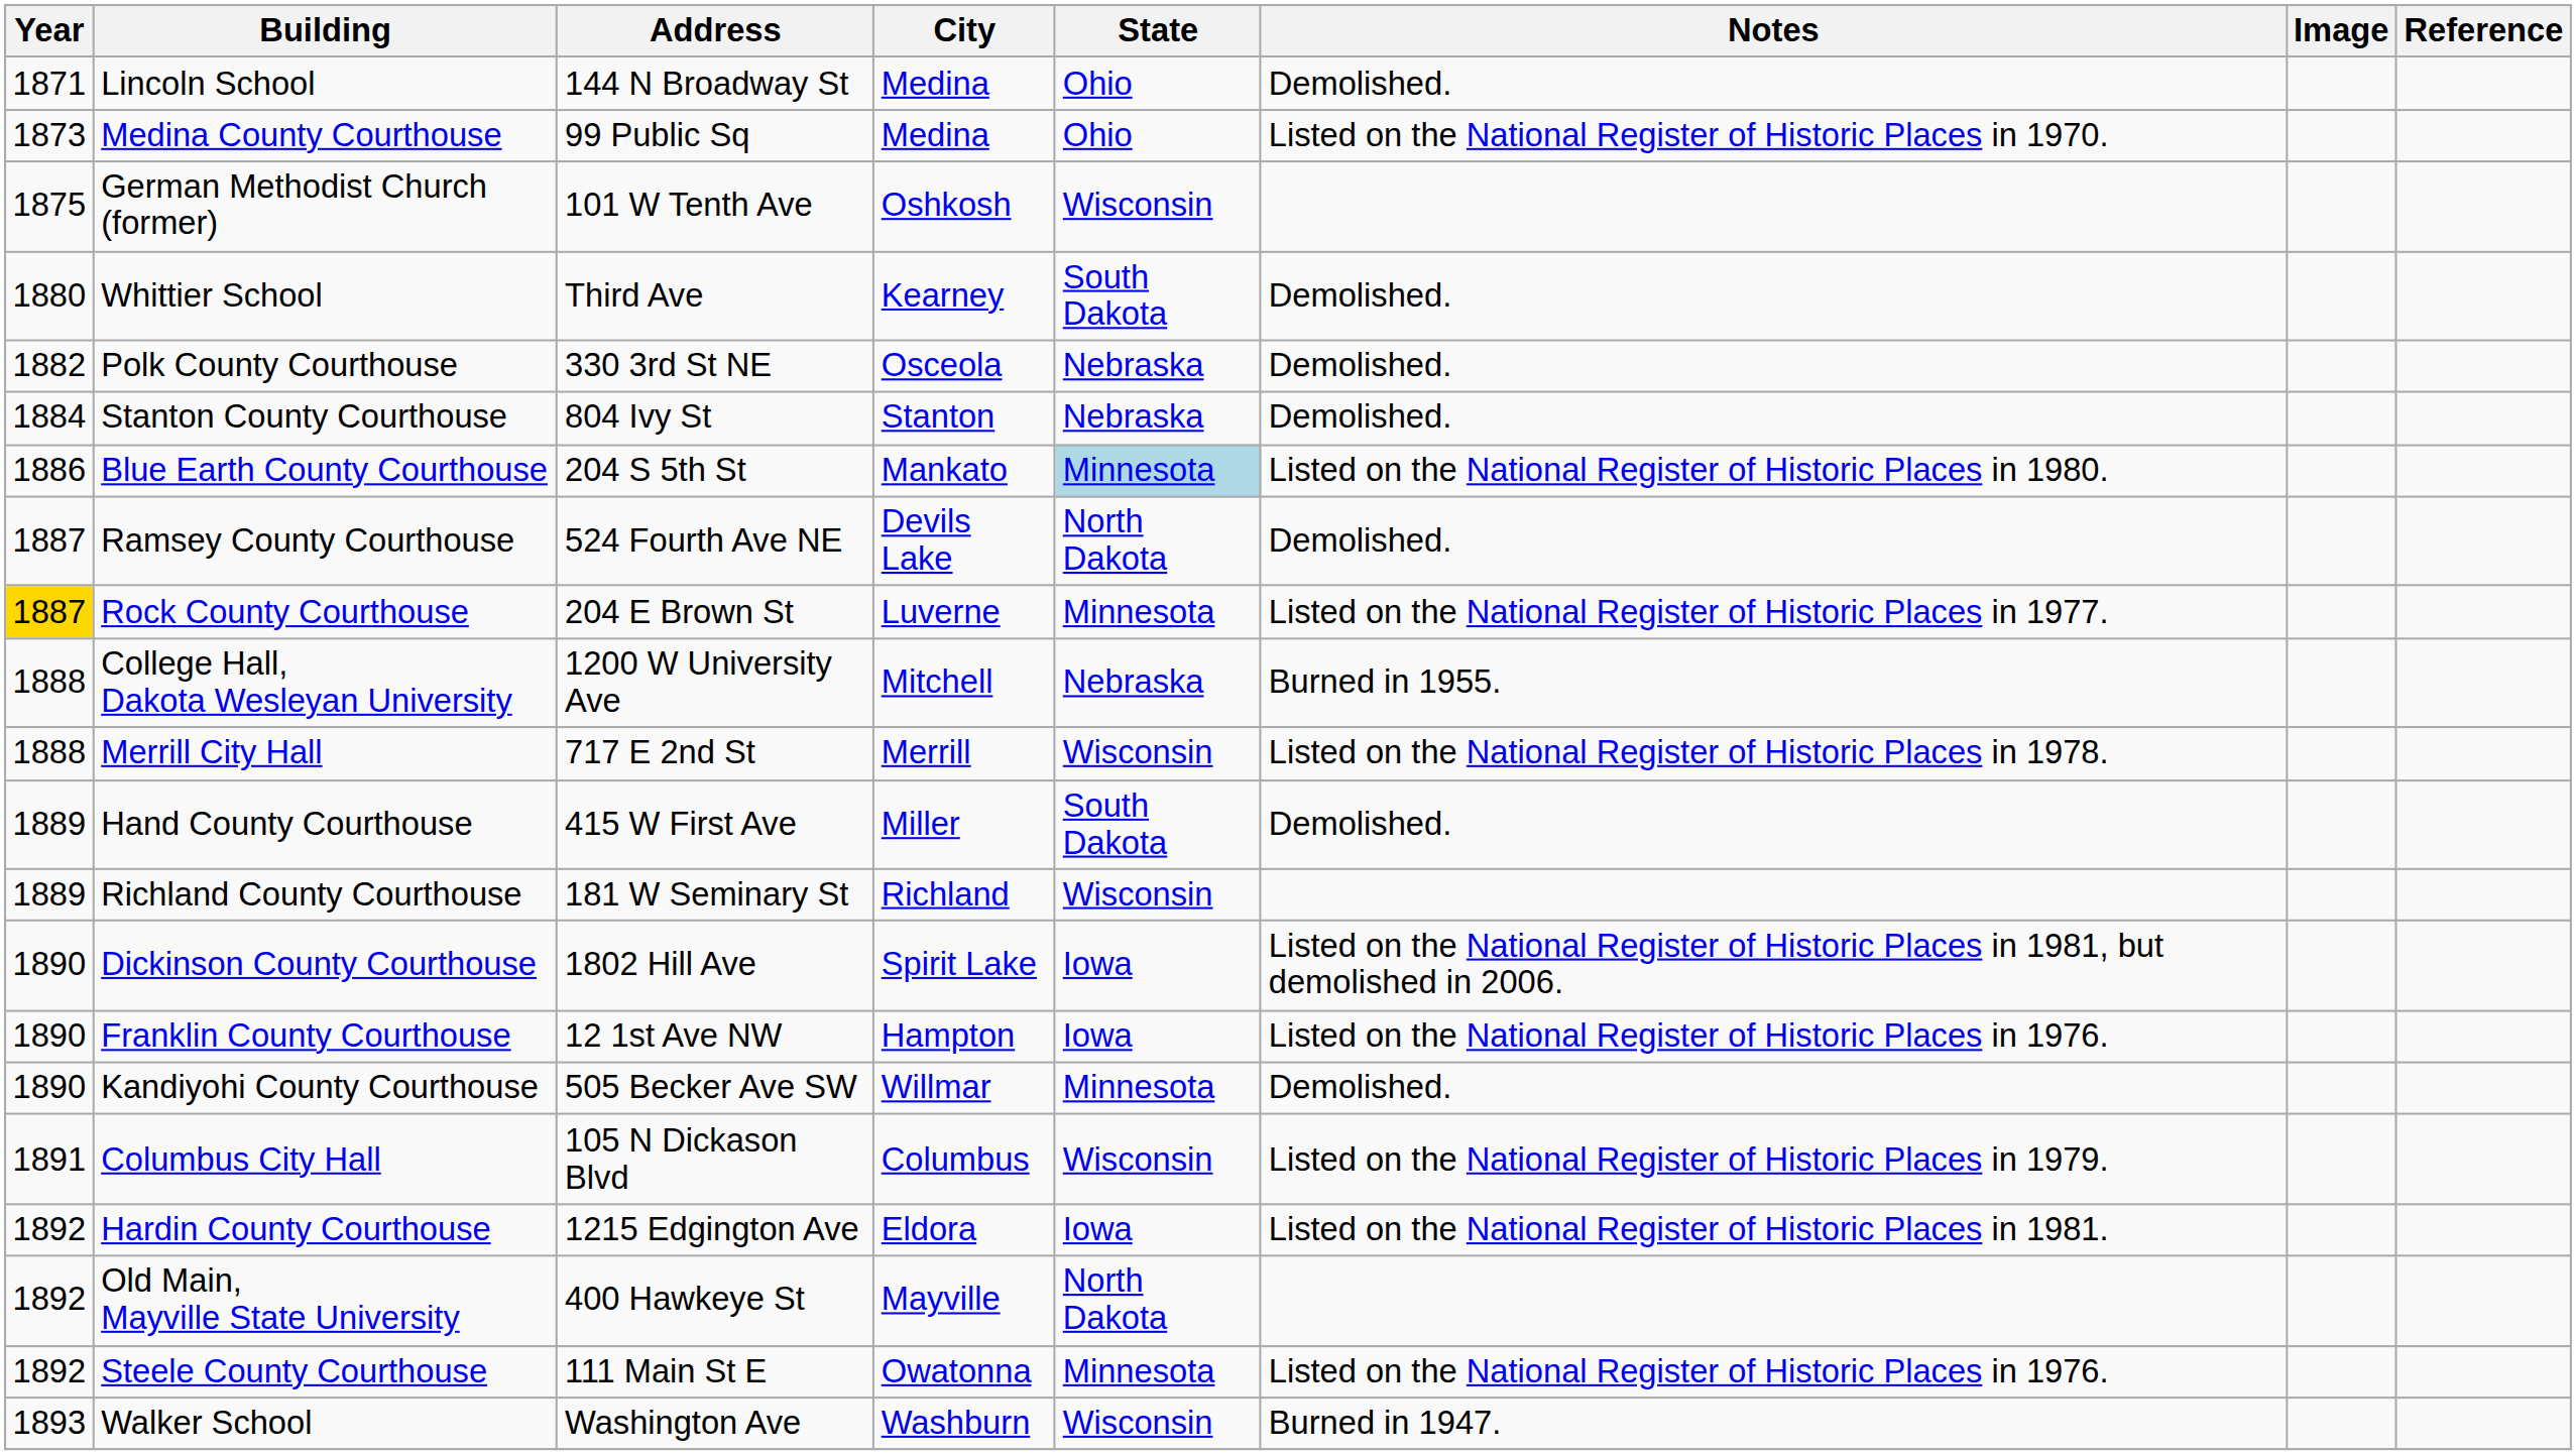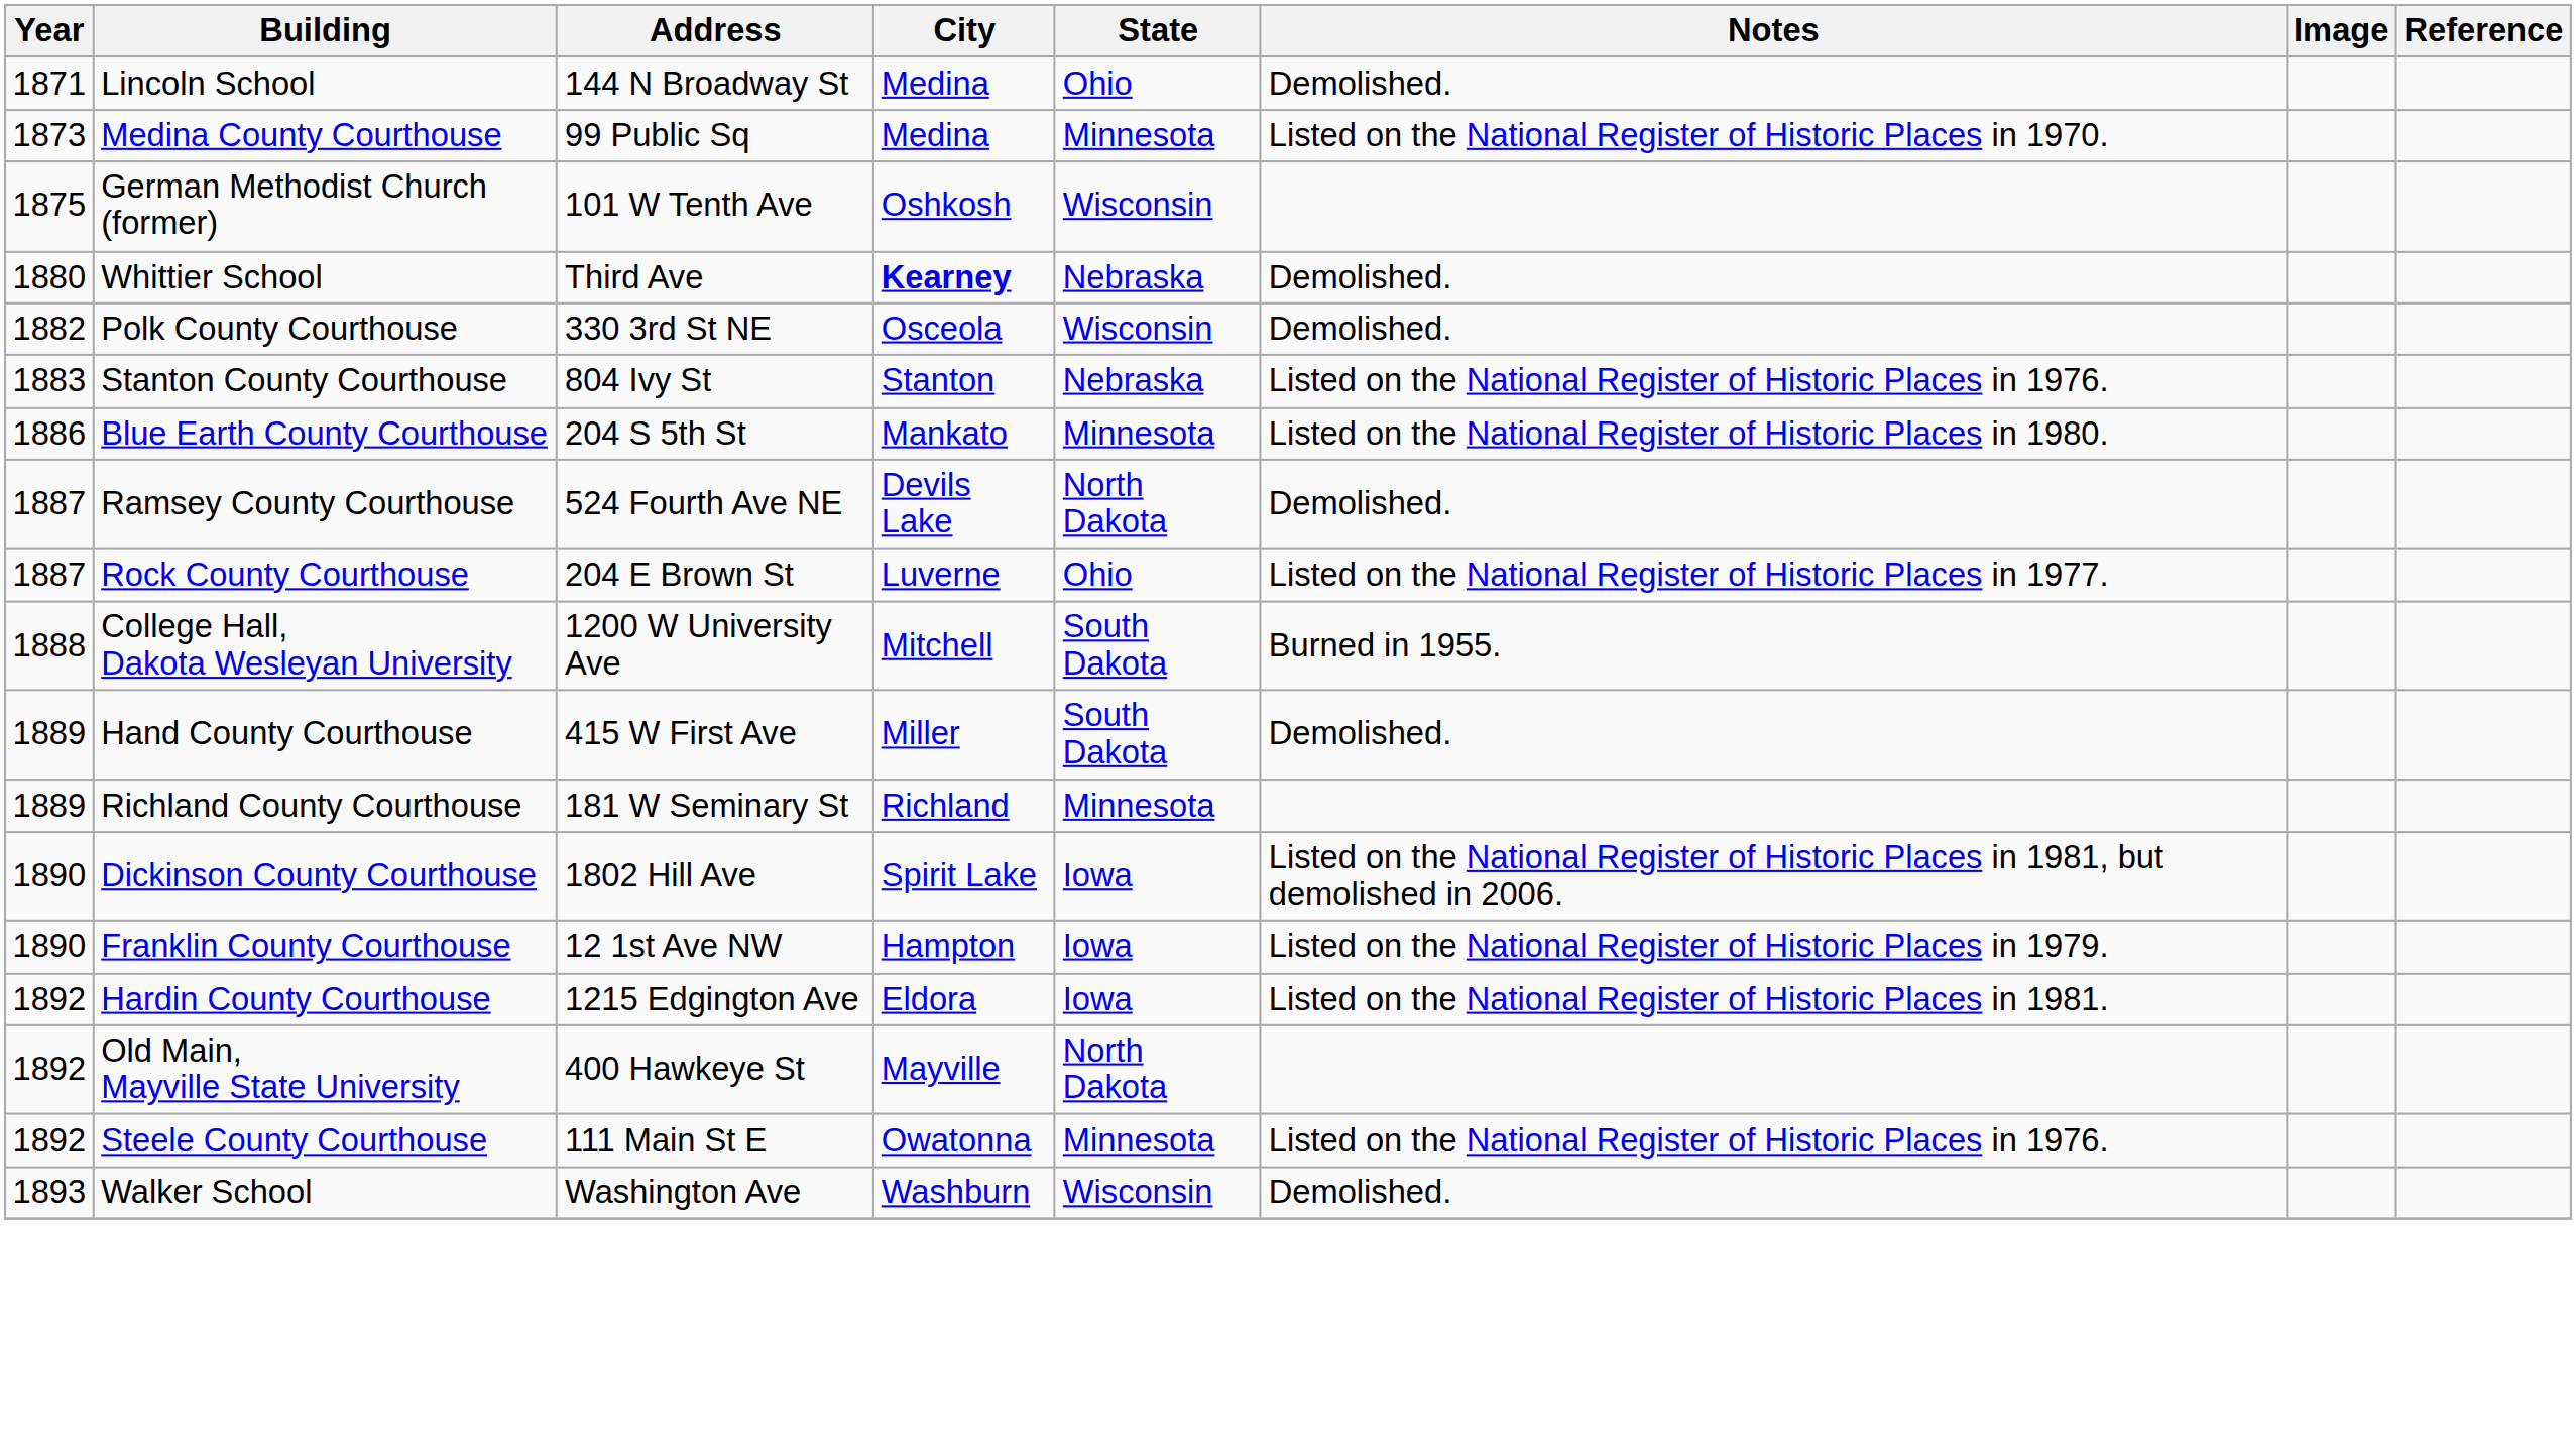Medina County Courthouse | State: Ohio -> Minnesota
Whittier School | City: normal -> bold
Whittier School | State: South Dakota -> Nebraska
Polk County Courthouse | State: Nebraska -> Wisconsin
Stanton County Courthouse | Year: 1884 -> 1883
Stanton County Courthouse | Notes: Demolished. -> Listed on the National Register of Historic Places in 1976.
Blue Earth County Courthouse | State: lightblue background -> no background
Rock County Courthouse | Year: gold background -> no background
Rock County Courthouse | State: Minnesota -> Ohio
College Hall, Dakota Wesleyan University | State: Nebraska -> South Dakota
- row: 1888 | Merrill City Hall | 717 E 2nd St | Merrill | Wisconsin | Listed on the National Register of Historic Places in 1978.
Richland County Courthouse | State: Wisconsin -> Minnesota
Franklin County Courthouse | Notes: Listed on the National Register of Historic Places in 1976. -> Listed on the National Register of Historic Places in 1979.
- row: 1890 | Kandiyohi County Courthouse | 505 Becker Ave SW | Willmar | Minnesota | Demolished.
- row: 1891 | Columbus City Hall | 105 N Dickason Blvd | Columbus | Wisconsin | Listed on the National Register of Historic Places in 1979.
Walker School | Notes: Burned in 1947. -> Demolished.
